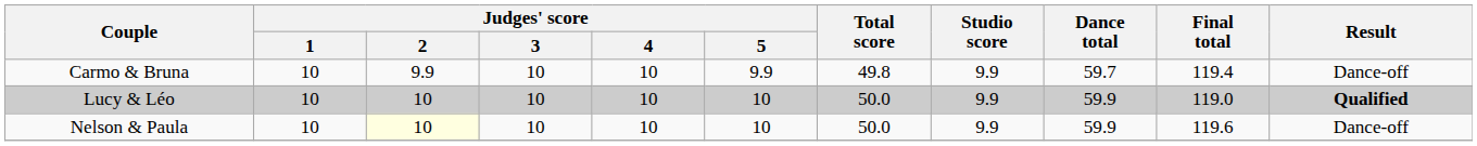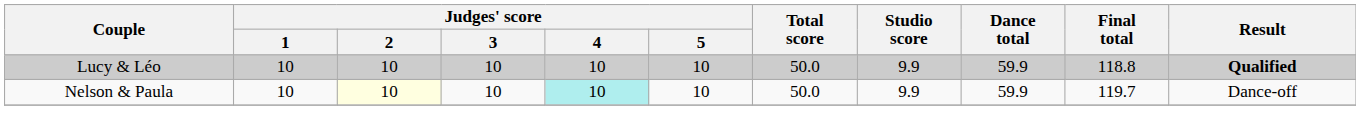- row: Carmo & Bruna | 10 | 9.9 | 10 | 10 | 9.9 | 49.8 | 9.9 | 59.7 | 119.4 | Dance-off
Lucy & Léo | Final total: 119.0 -> 118.8
Nelson & Paula | Judges' score / 4: no background -> paleturquoise background
Nelson & Paula | Final total: 119.6 -> 119.7
